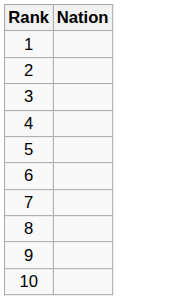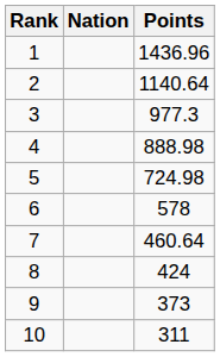+ column: Points | 1436.96 | 1140.64 | 977.3 | 888.98 | 724.98 | 578 | 460.64 | 424 | 373 | 311
